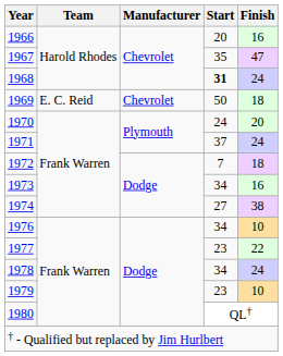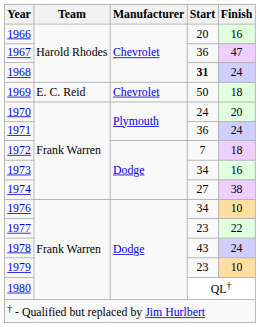1967 | Start: 35 -> 36
1971 | Start: 37 -> 36
1978 | Start: 34 -> 43
